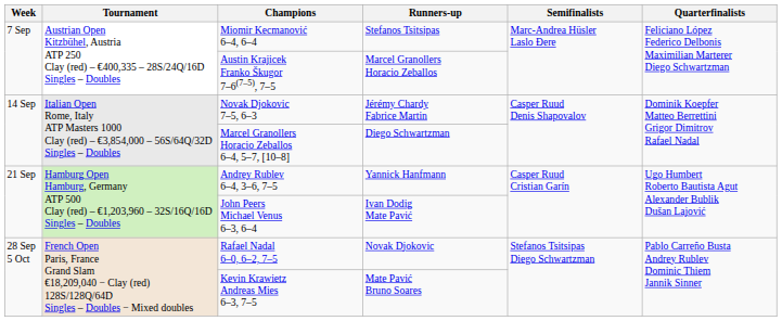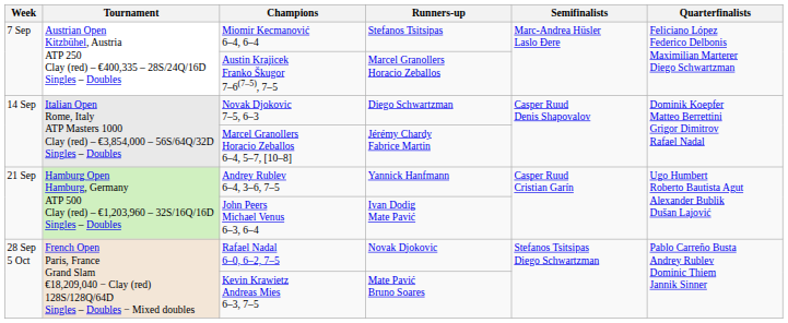Novak Djokovic 7–5, 6–3 | Runners-up: Jérémy Chardy Fabrice Martin -> Diego Schwartzman
Marcel Granollers Horacio Zeballos 6–4, 5–7, [10–8] | Runners-up: Diego Schwartzman -> Jérémy Chardy Fabrice Martin
